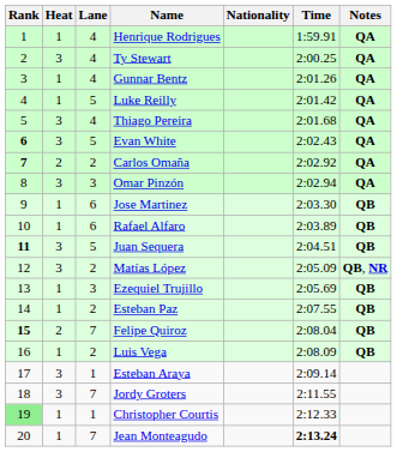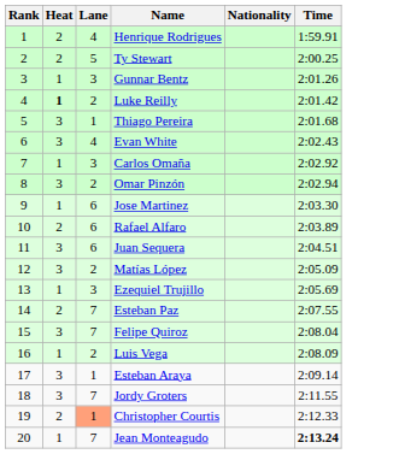- column: Notes | QA | QA | QA | QA | QA | QA | QA | QA | QB | QB | QB | QB, NR | QB | QB | QB | QB
Henrique Rodrigues | Heat: 1 -> 2
Ty Stewart | Heat: 3 -> 2
Ty Stewart | Lane: 4 -> 5
Gunnar Bentz | Lane: 4 -> 3
Luke Reilly | Heat: normal -> bold
Luke Reilly | Lane: 5 -> 2
Thiago Pereira | Lane: 4 -> 1
Evan White | Rank: bold -> normal
Evan White | Lane: 5 -> 4
Carlos Omaña | Rank: bold -> normal
Carlos Omaña | Heat: 2 -> 1
Carlos Omaña | Lane: 2 -> 3
Omar Pinzón | Lane: 3 -> 2
Rafael Alfaro | Heat: 1 -> 2
Juan Sequera | Rank: bold -> normal
Juan Sequera | Lane: 5 -> 6
Esteban Paz | Heat: 1 -> 2
Esteban Paz | Lane: 2 -> 7
Felipe Quiroz | Rank: bold -> normal
Felipe Quiroz | Heat: 2 -> 3
Christopher Courtis | Rank: lightgreen background -> no background
Christopher Courtis | Heat: 1 -> 2
Christopher Courtis | Lane: no background -> lightsalmon background
